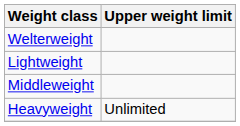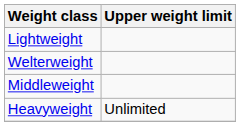rows swapped: Lightweight <-> Welterweight
